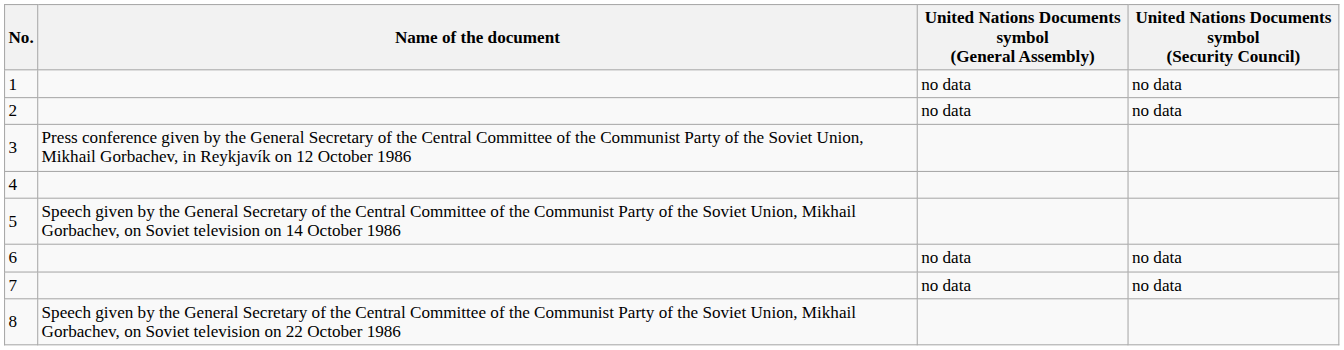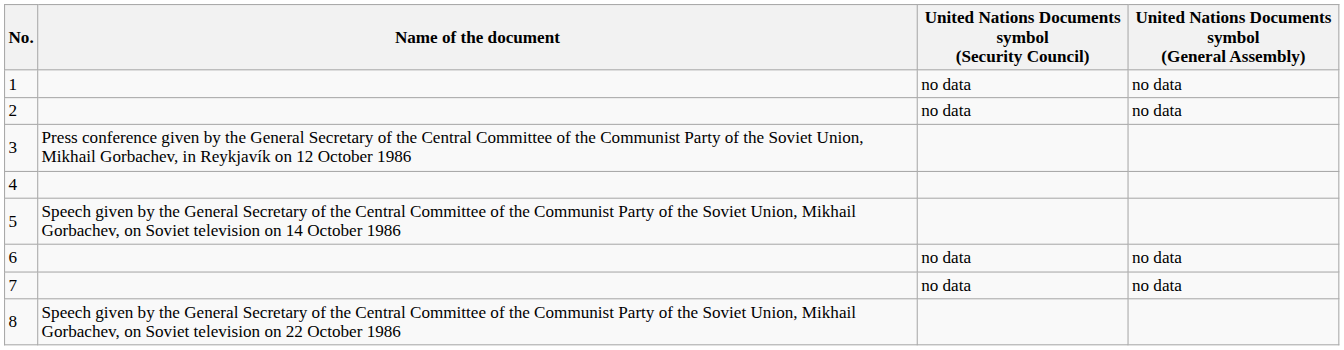columns swapped: United Nations Documents symbol (General Assembly) <-> United Nations Documents symbol (Security Council)
